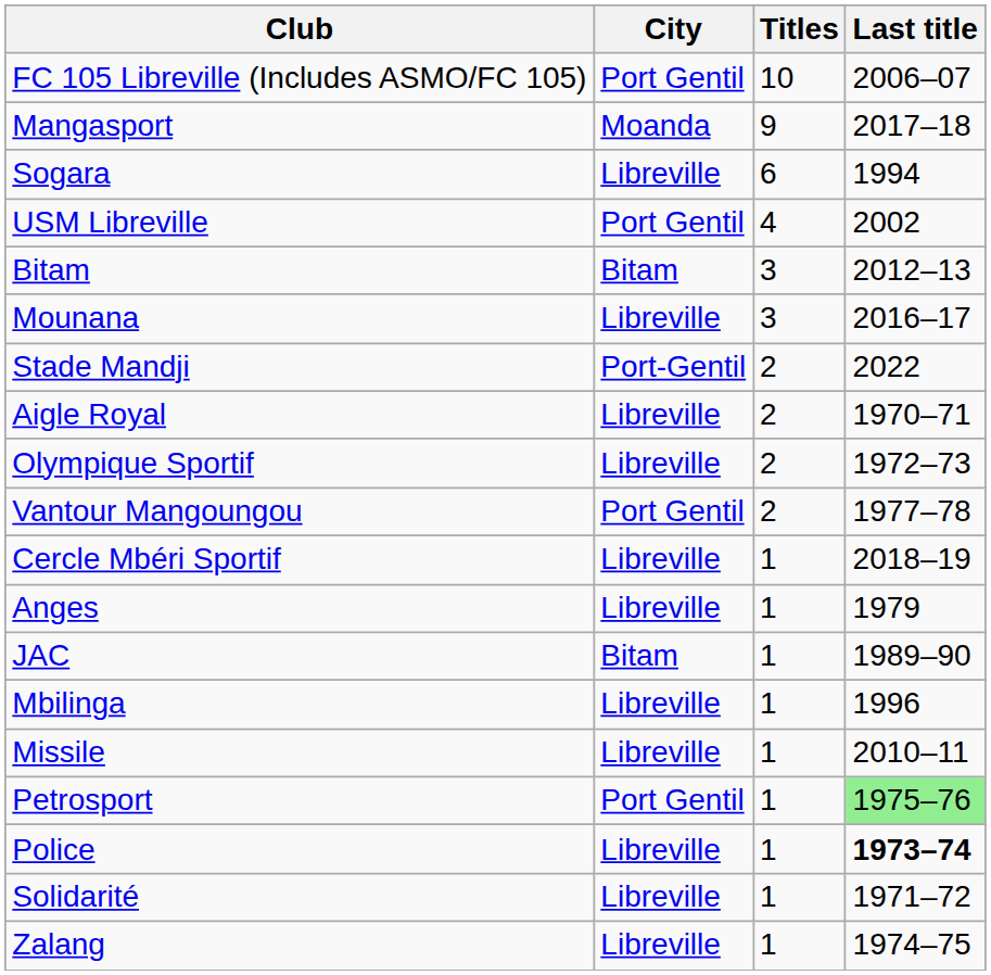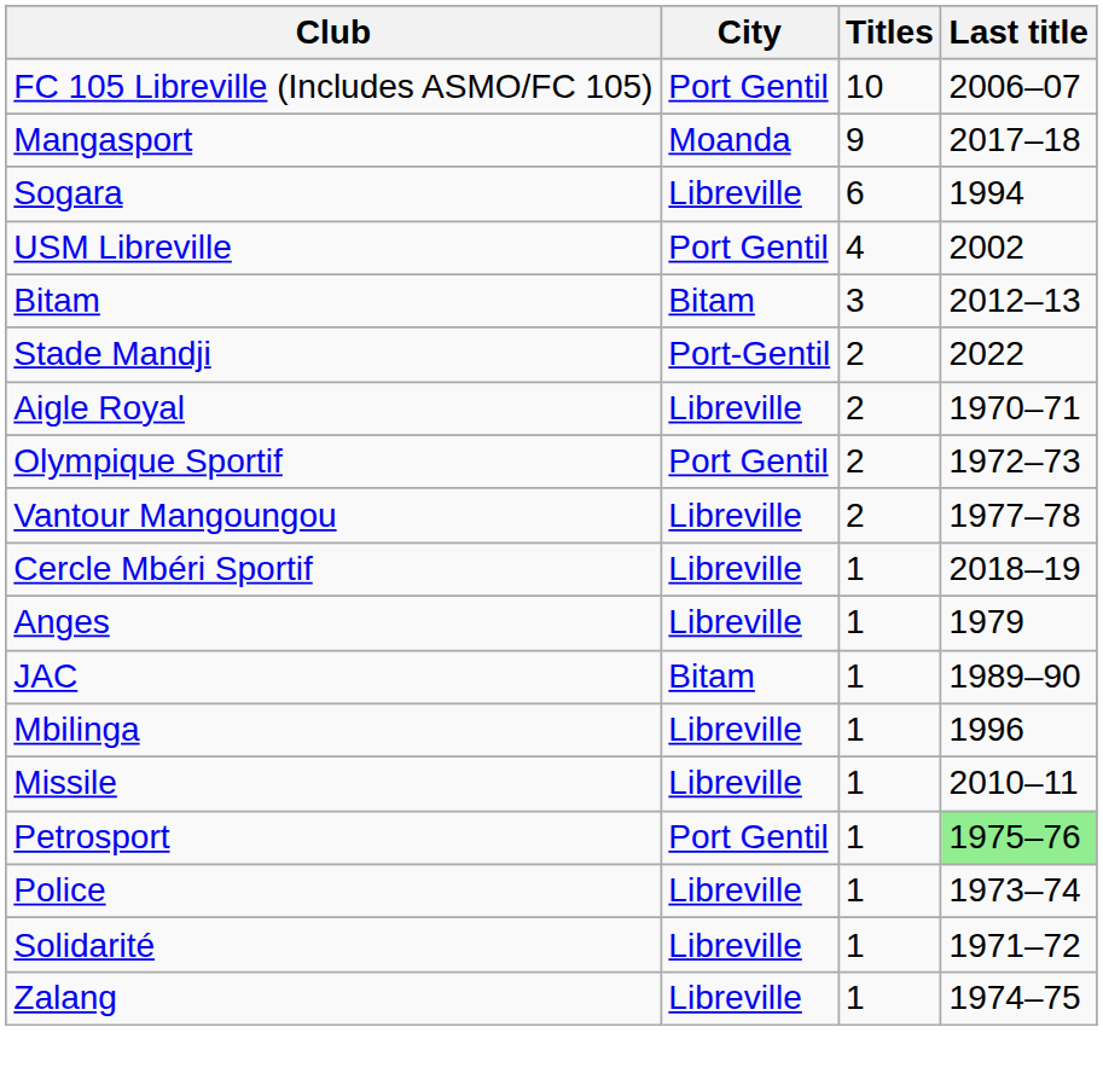- row: Mounana | Libreville | 3 | 2016–17
Olympique Sportif | City: Libreville -> Port Gentil
Vantour Mangoungou | City: Port Gentil -> Libreville
Police | Last title: bold -> normal
